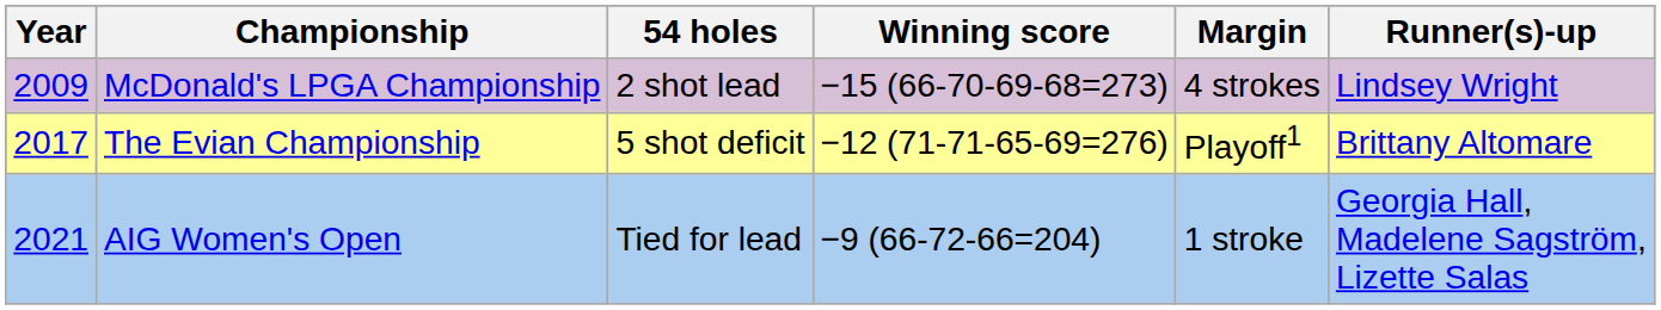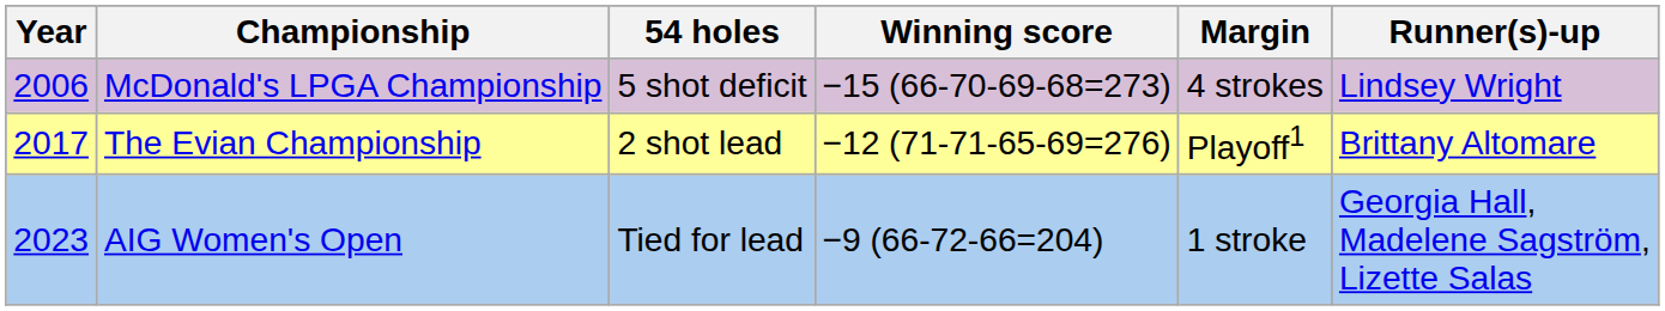McDonald's LPGA Championship | Year: 2009 -> 2006
McDonald's LPGA Championship | 54 holes: 2 shot lead -> 5 shot deficit
The Evian Championship | 54 holes: 5 shot deficit -> 2 shot lead
AIG Women's Open | Year: 2021 -> 2023
